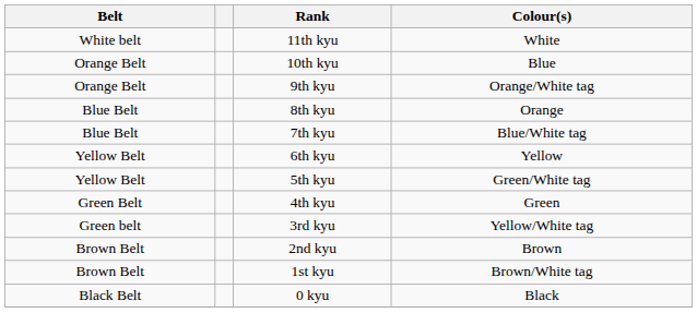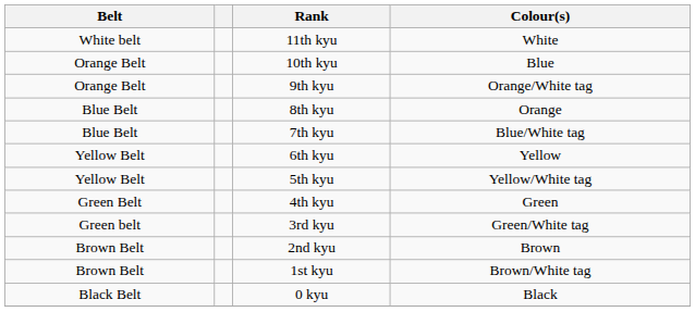5th kyu | Colour(s): Green/White tag -> Yellow/White tag
3rd kyu | Colour(s): Yellow/White tag -> Green/White tag
